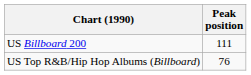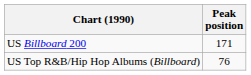US Billboard 200 | Peak position: 111 -> 171
